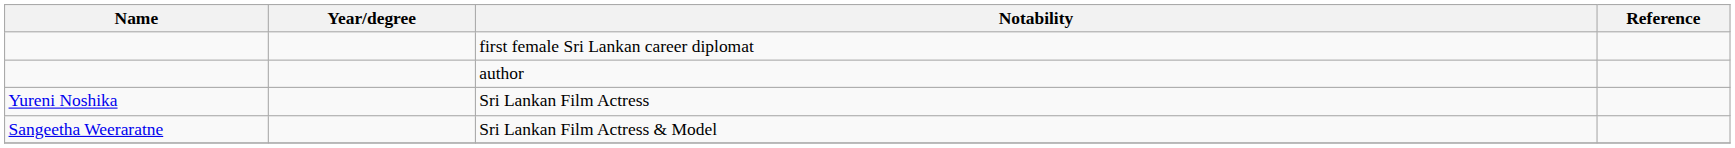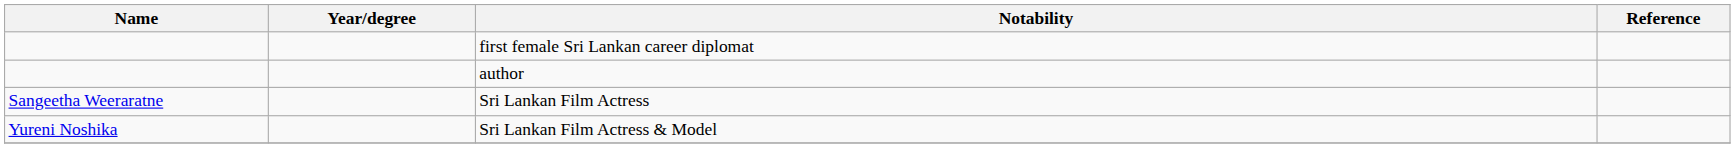Sri Lankan Film Actress | Name: Yureni Noshika -> Sangeetha Weeraratne
Sri Lankan Film Actress & Model | Name: Sangeetha Weeraratne -> Yureni Noshika
